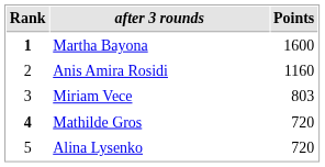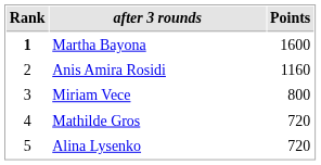Miriam Vece | Points: 803 -> 800
Mathilde Gros | Rank: bold -> normal
